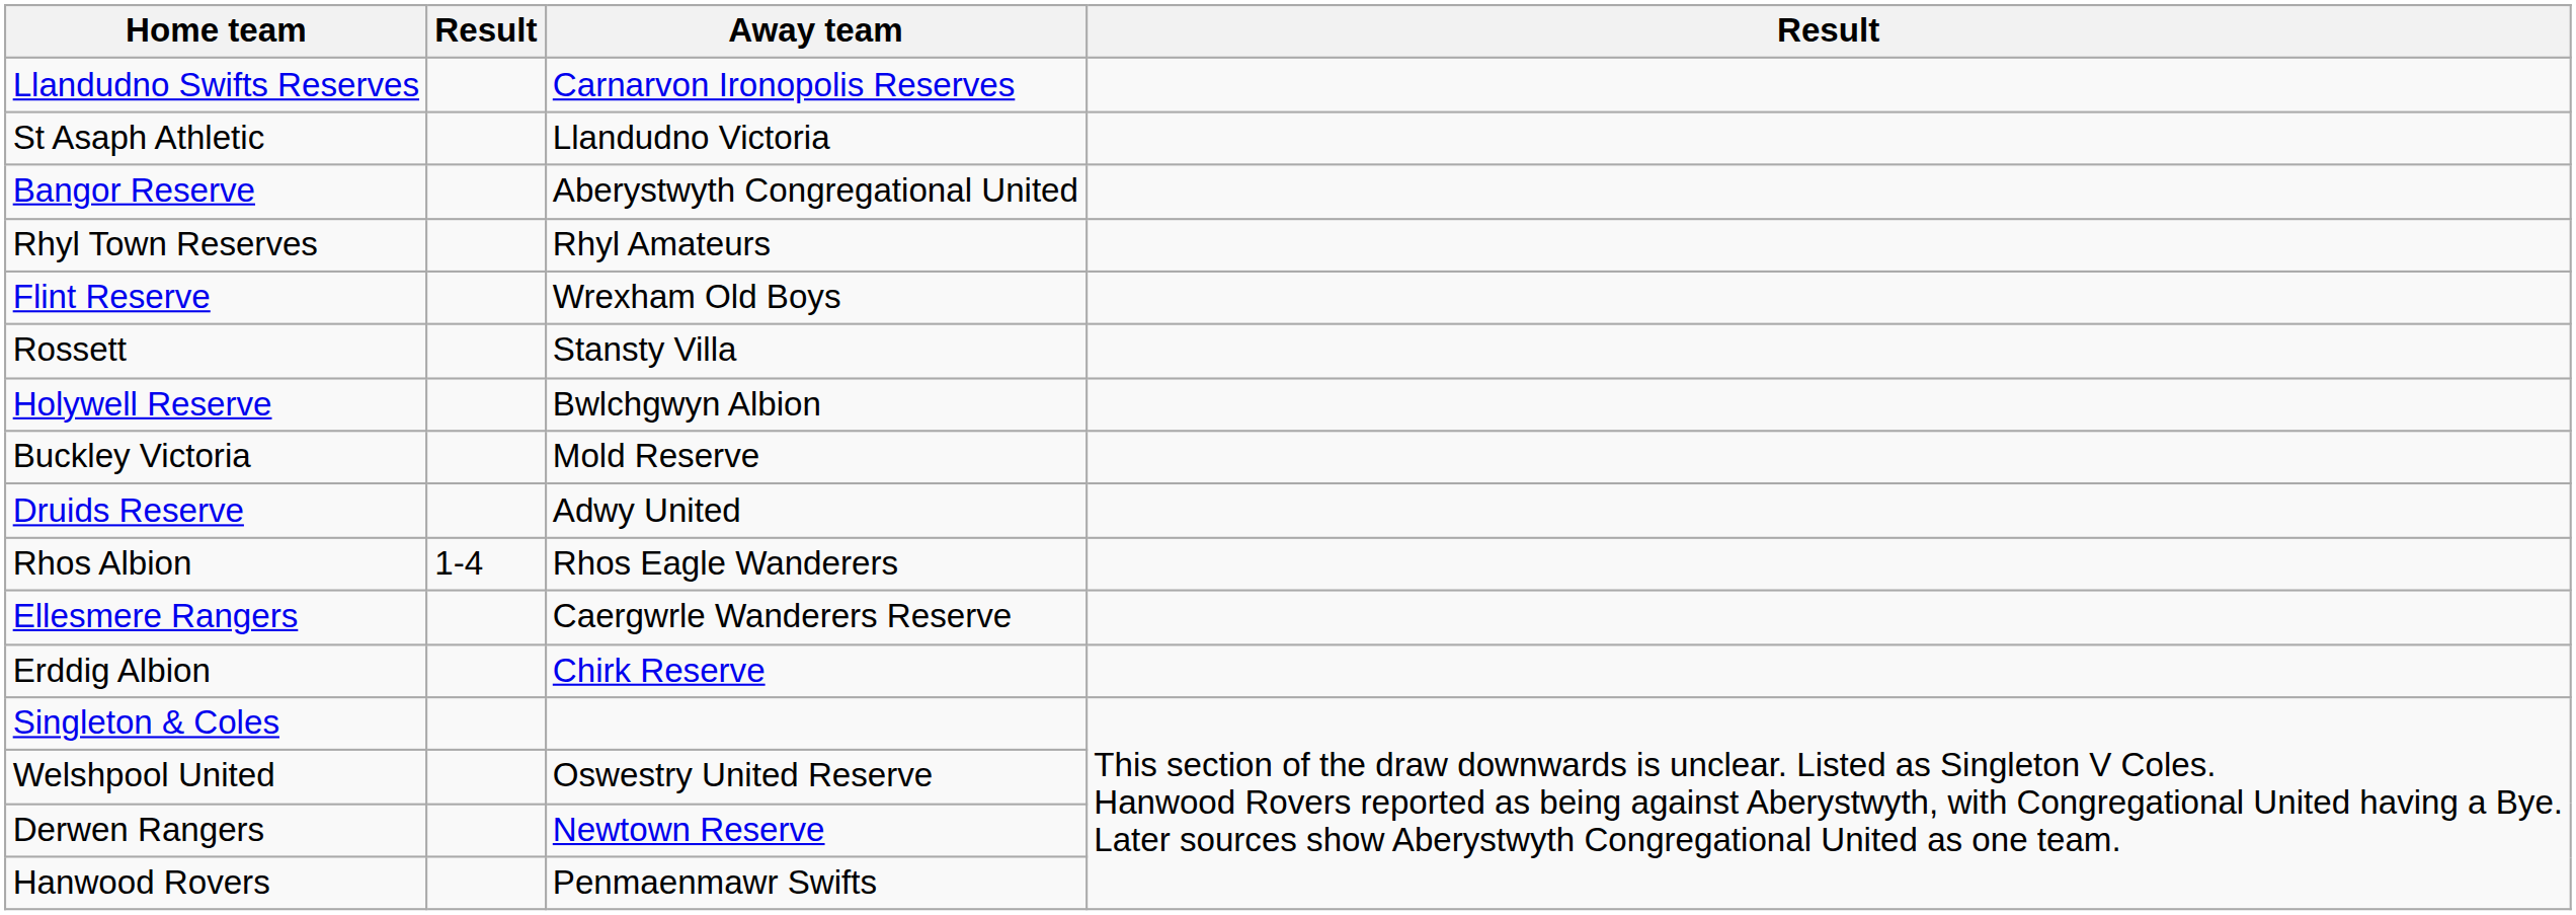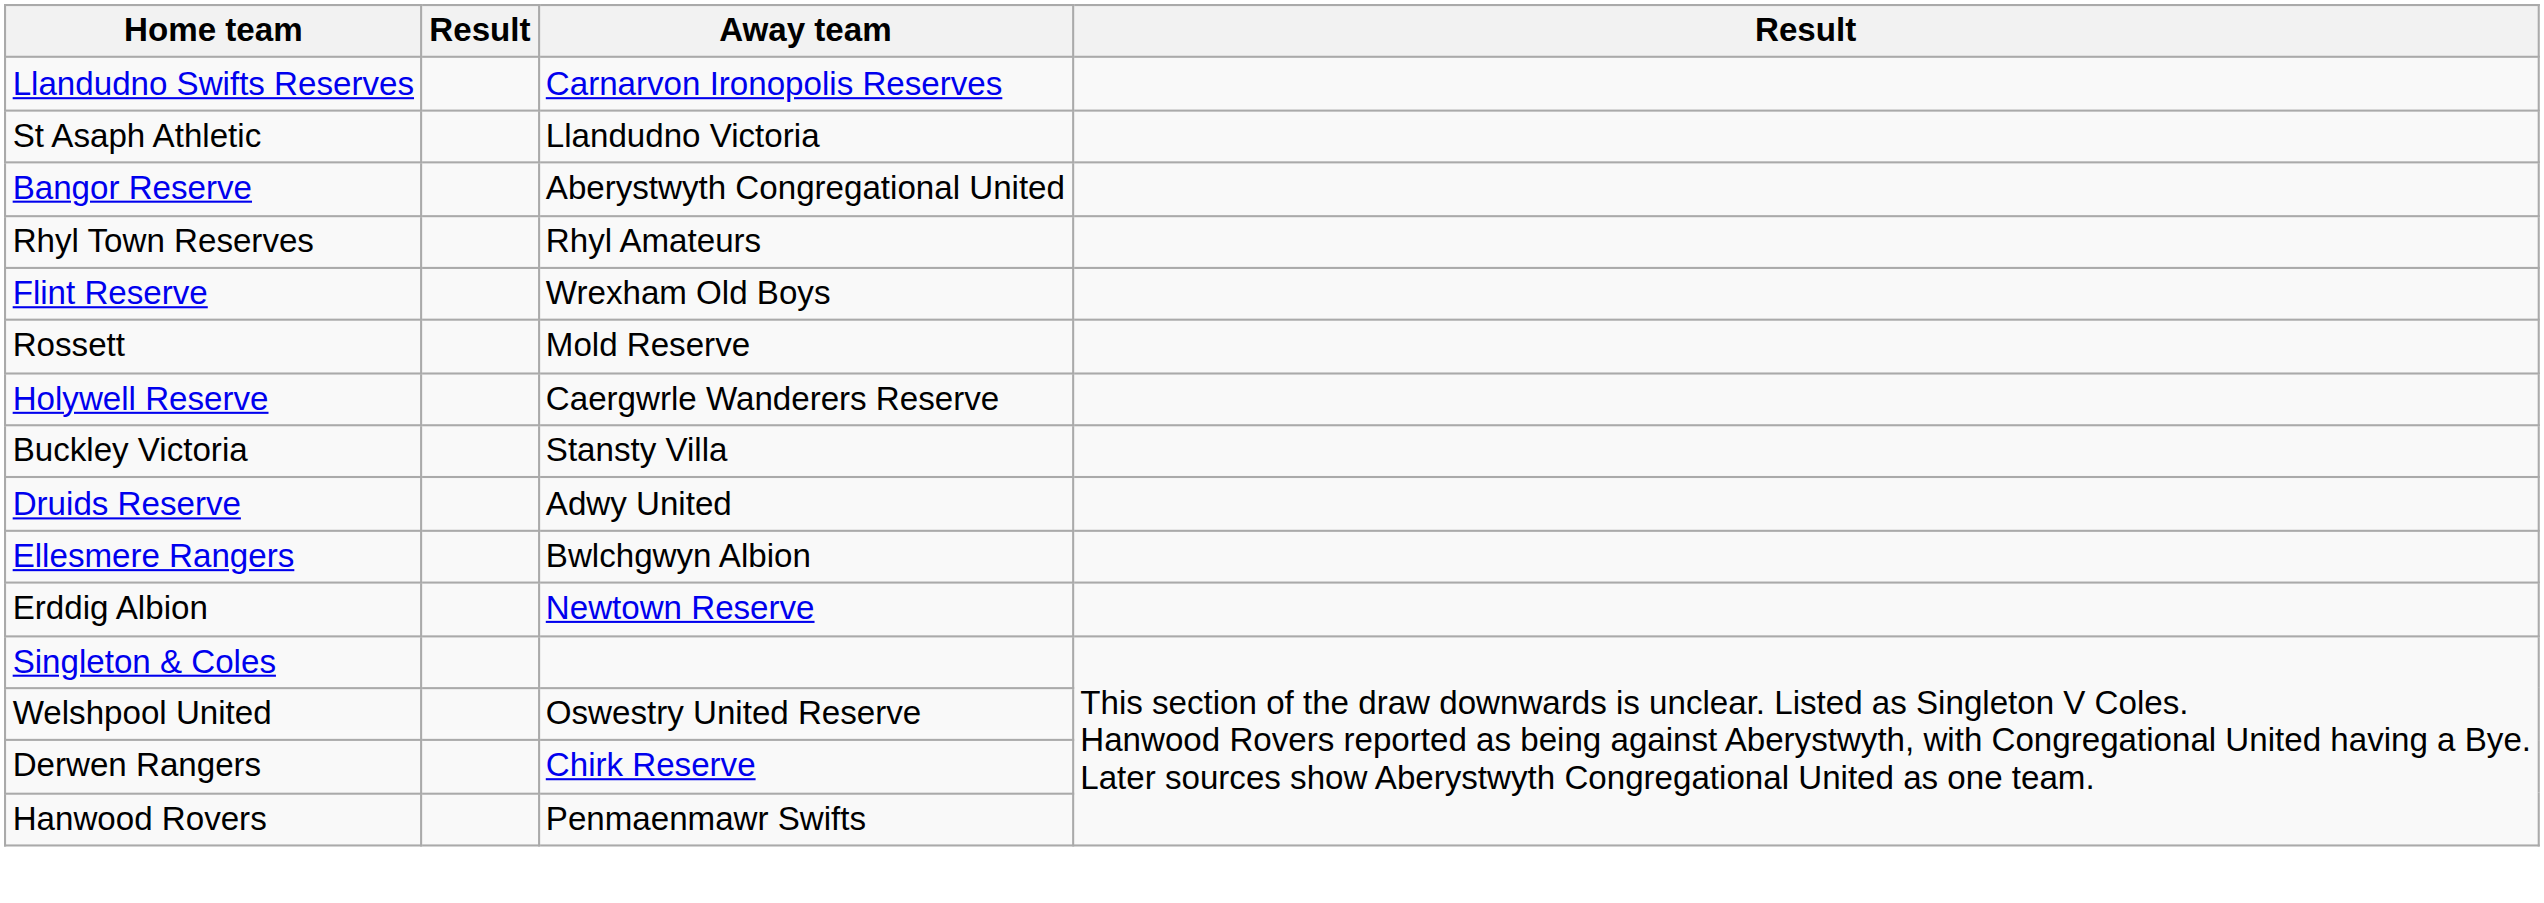Rossett | Away team: Stansty Villa -> Mold Reserve
Holywell Reserve | Away team: Bwlchgwyn Albion -> Caergwrle Wanderers Reserve
Buckley Victoria | Away team: Mold Reserve -> Stansty Villa
- row: Rhos Albion | 1-4 | Rhos Eagle Wanderers
Ellesmere Rangers | Away team: Caergwrle Wanderers Reserve -> Bwlchgwyn Albion
Erddig Albion | Away team: Chirk Reserve -> Newtown Reserve
Derwen Rangers | Away team: Newtown Reserve -> Chirk Reserve
